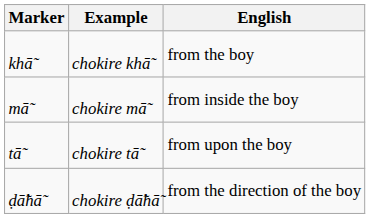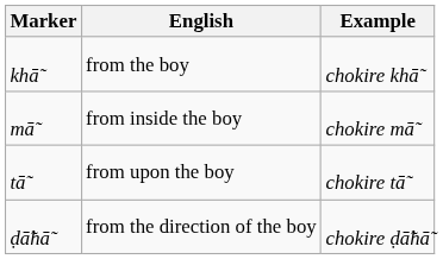columns swapped: Example <-> English
